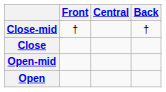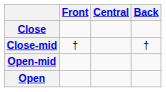rows swapped: Close <-> Close-mid
